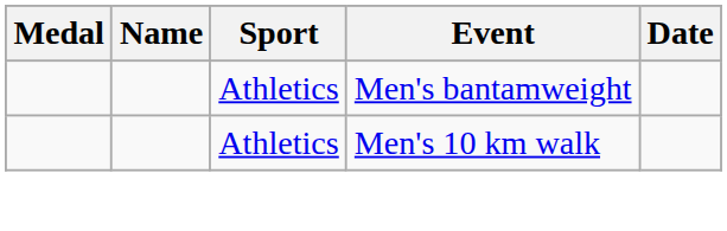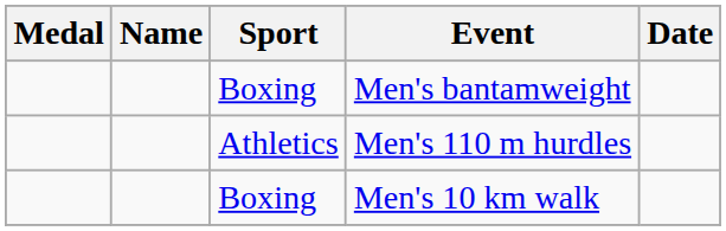Men's bantamweight | Sport: Athletics -> Boxing
+ row: Athletics | Men's 110 m hurdles
Men's 10 km walk | Sport: Athletics -> Boxing
